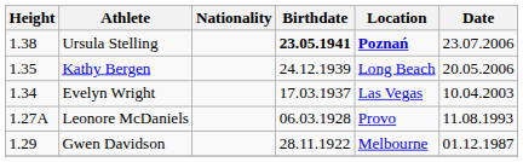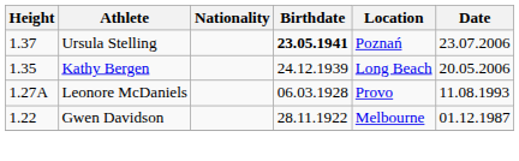Ursula Stelling | Height: 1.38 -> 1.37
Ursula Stelling | Location: bold -> normal
- row: 1.34 | Evelyn Wright | 17.03.1937 | Las Vegas | 10.04.2003
Gwen Davidson | Height: 1.29 -> 1.22
